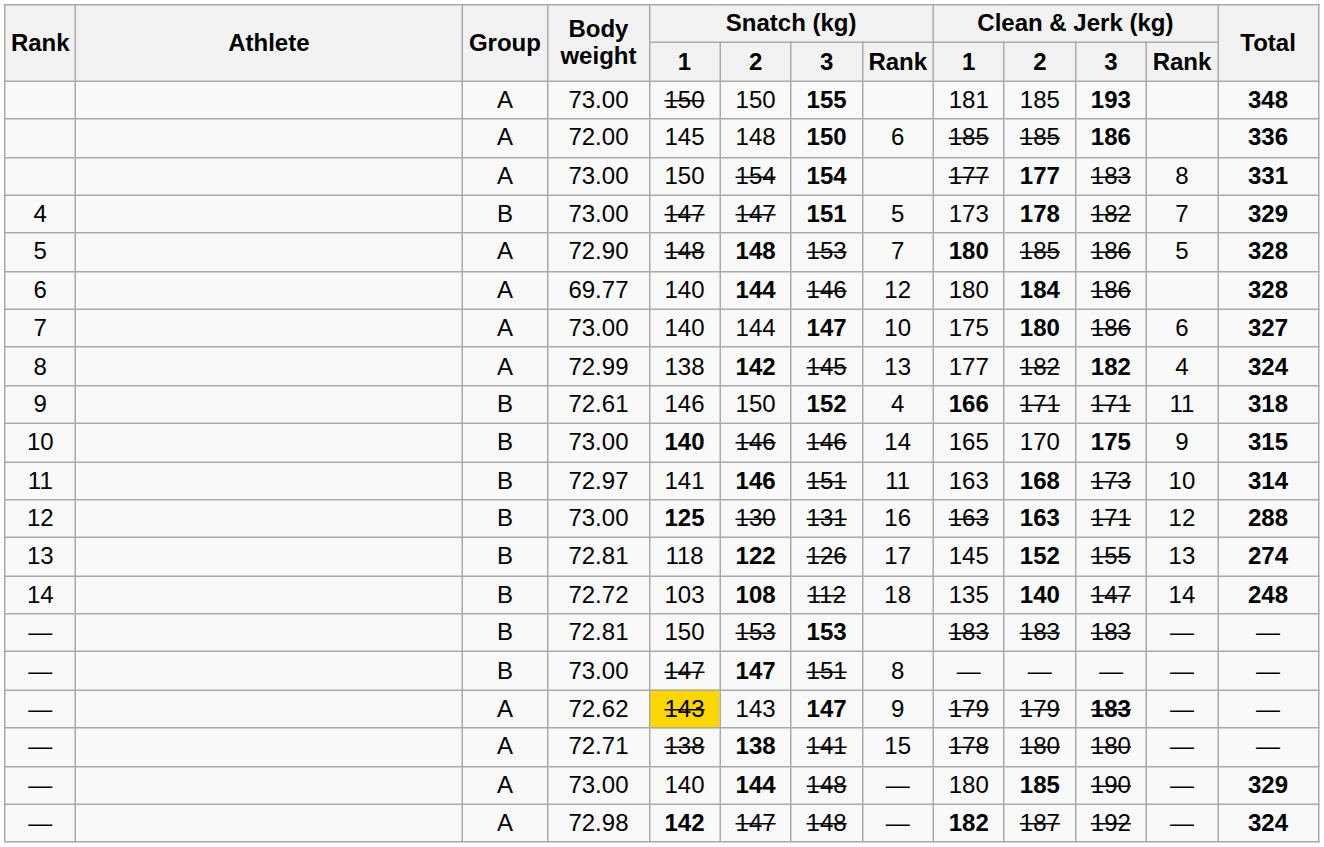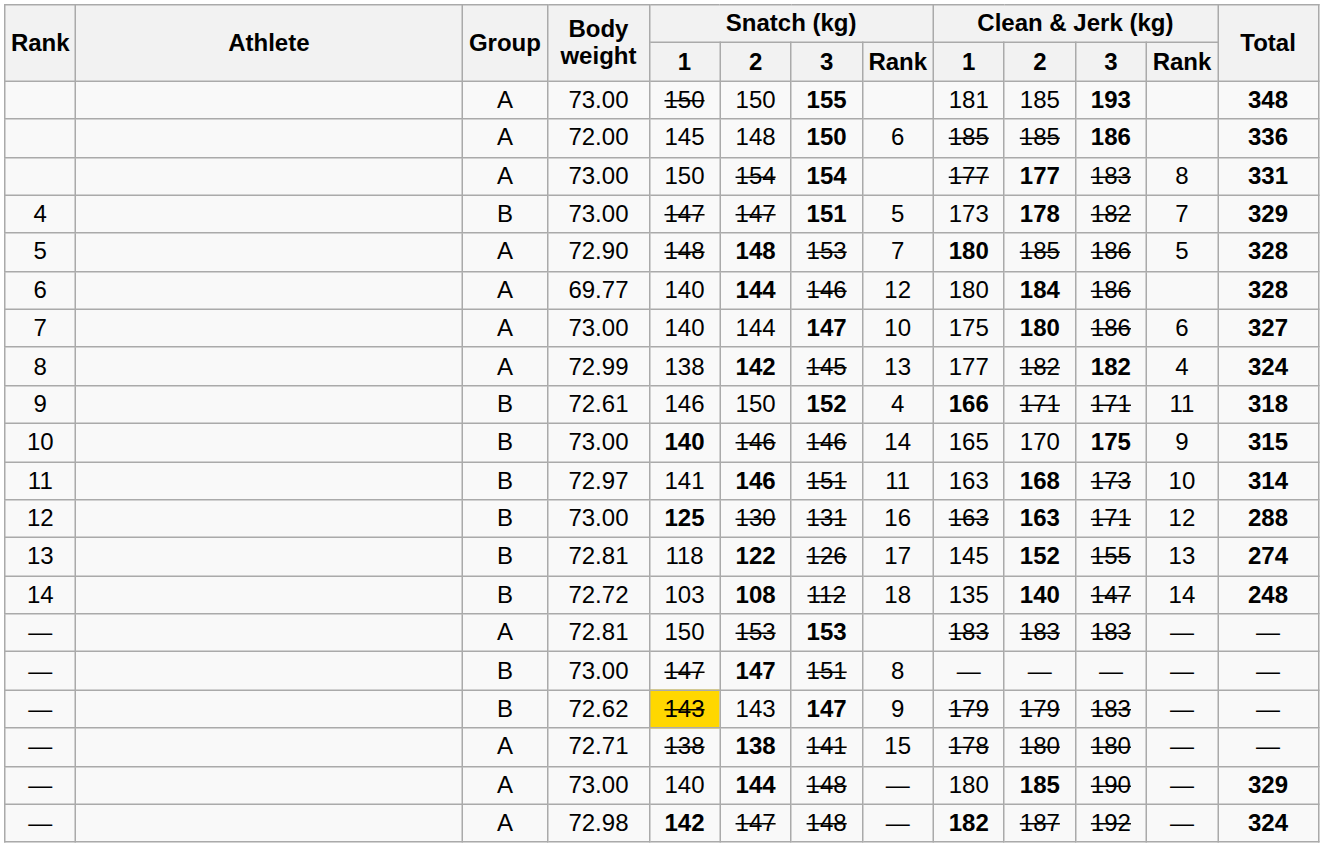— / 72.81 | Group: B -> A
— / 72.62 | Group: A -> B
— / 72.62 | Clean & Jerk (kg) / 3: bold -> normal
